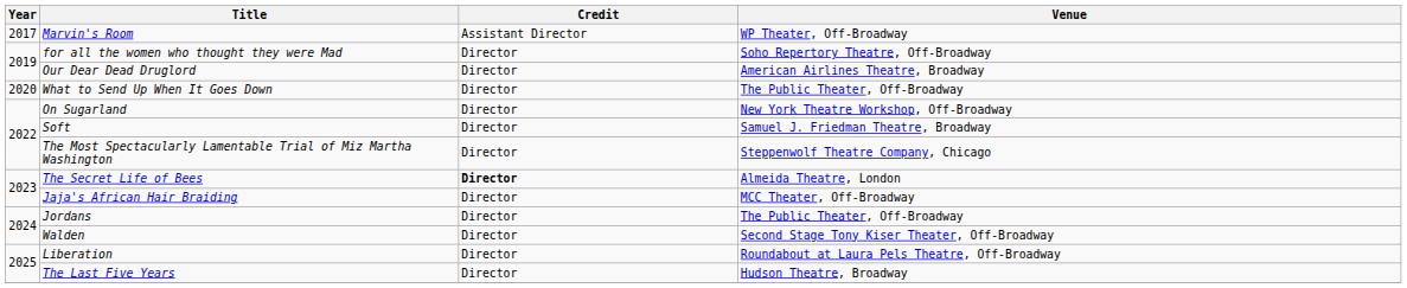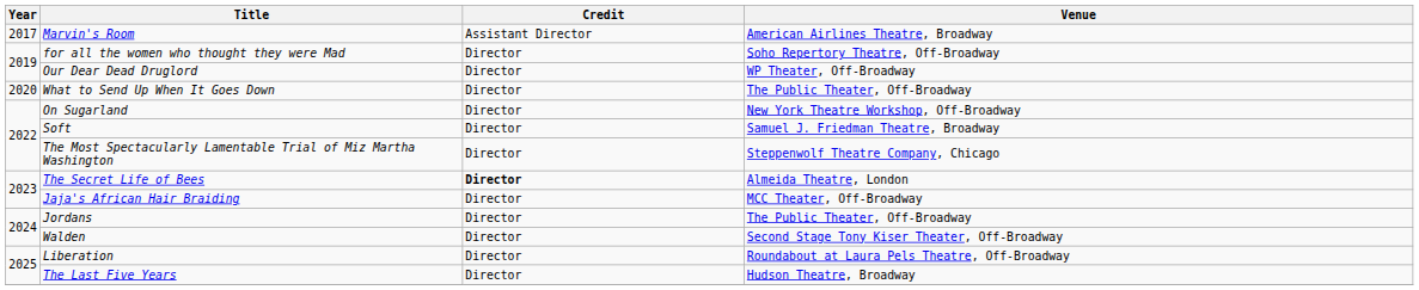Marvin's Room | Venue: WP Theater, Off-Broadway -> American Airlines Theatre, Broadway
Our Dear Dead Druglord | Venue: American Airlines Theatre, Broadway -> WP Theater, Off-Broadway
